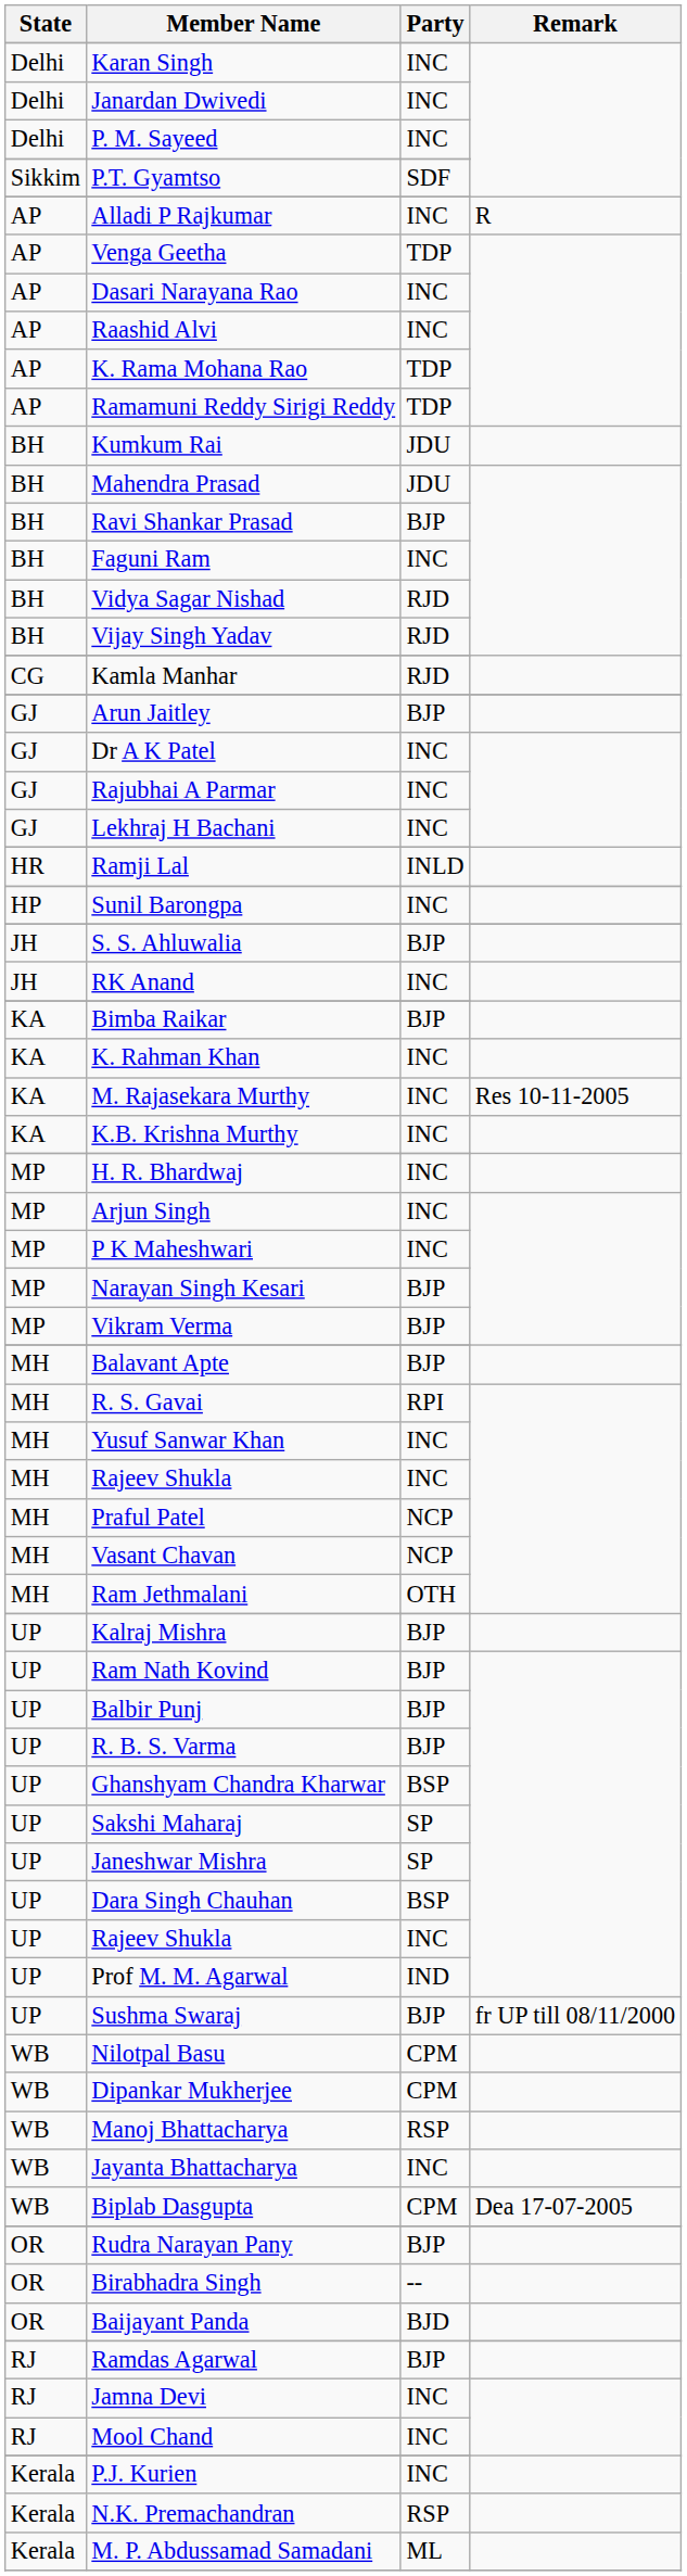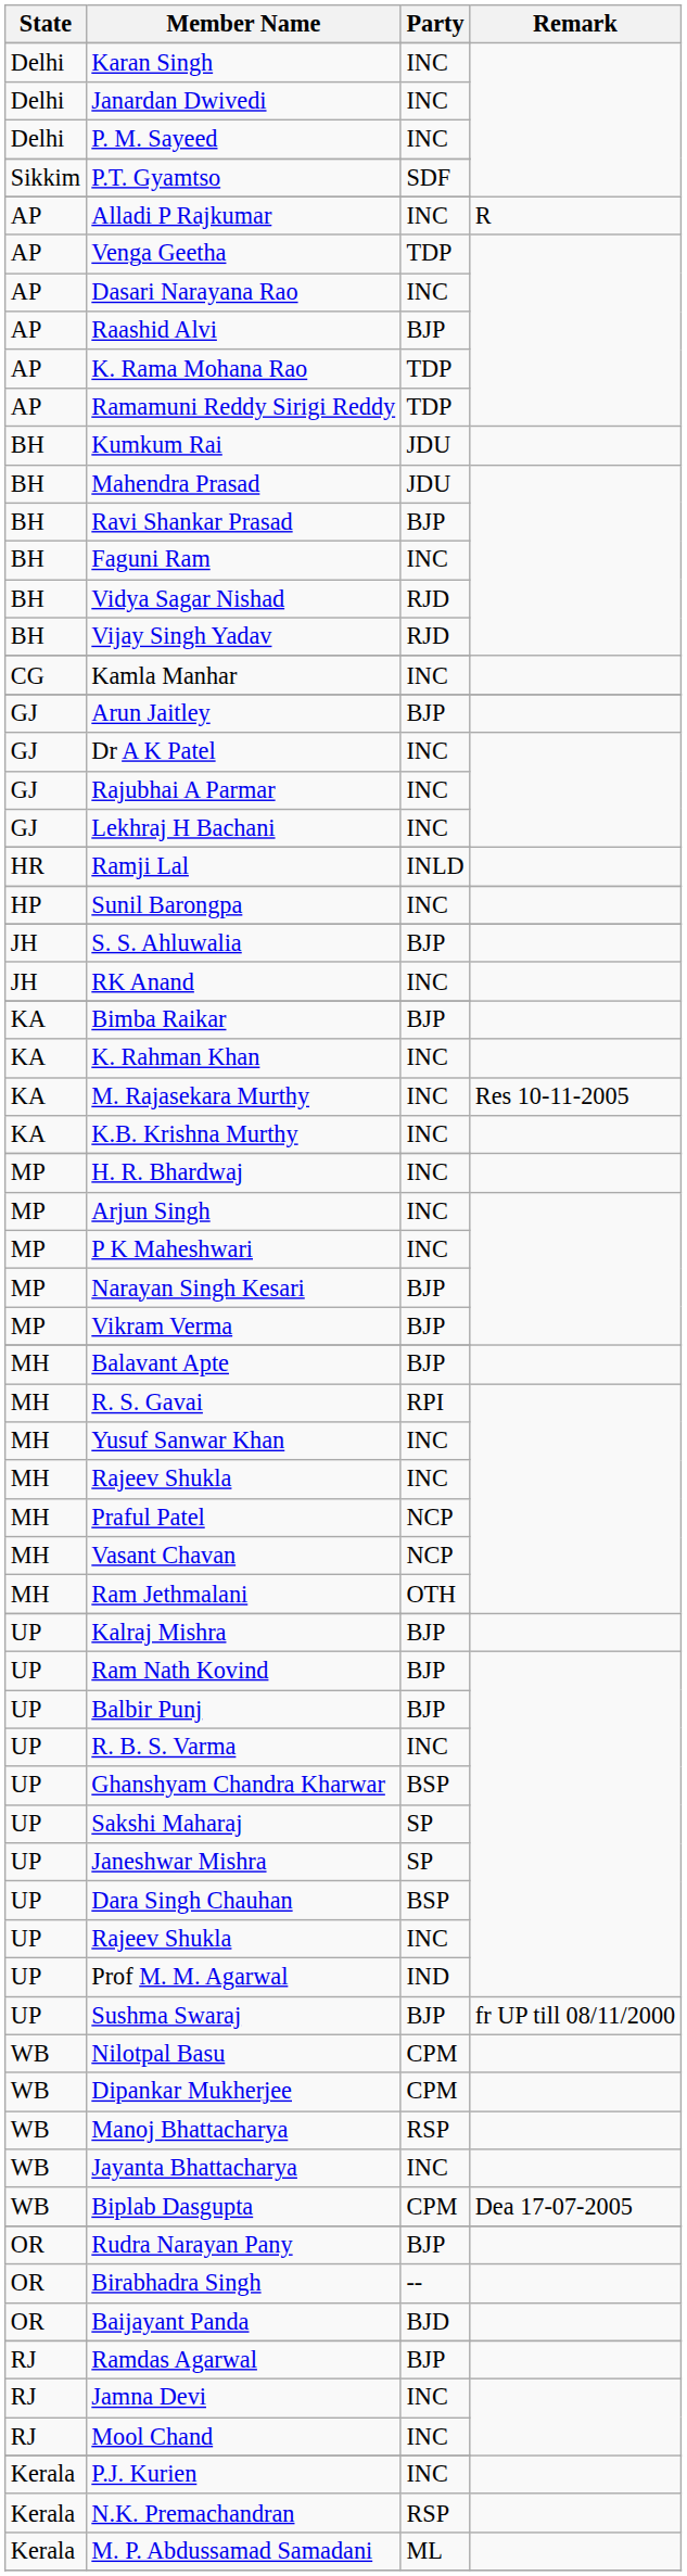Raashid Alvi | Party: INC -> BJP
Kamla Manhar | Party: RJD -> INC
R. B. S. Varma | Party: BJP -> INC
